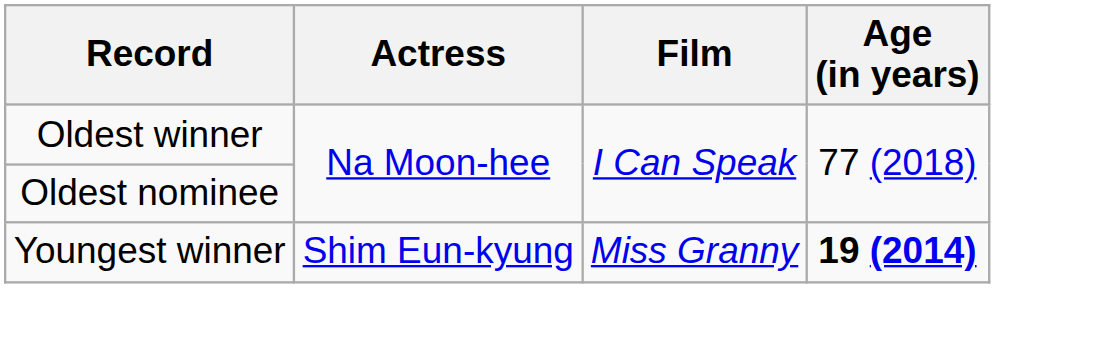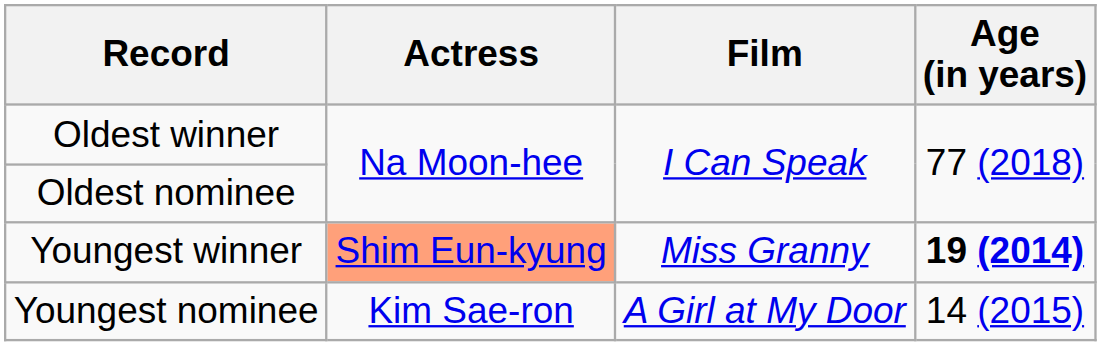Youngest winner | Actress: no background -> lightsalmon background
+ row: Youngest nominee | Kim Sae-ron | A Girl at My Door | 14 (2015)
